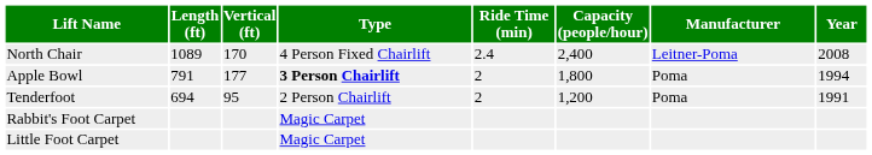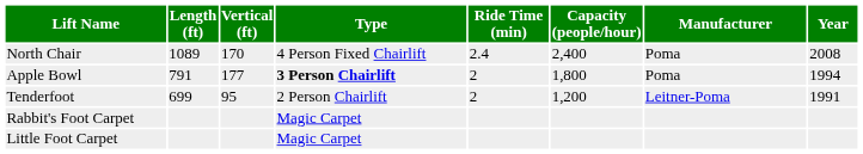North Chair | Manufacturer: Leitner-Poma -> Poma
Tenderfoot | Length (ft): 694 -> 699
Tenderfoot | Manufacturer: Poma -> Leitner-Poma
